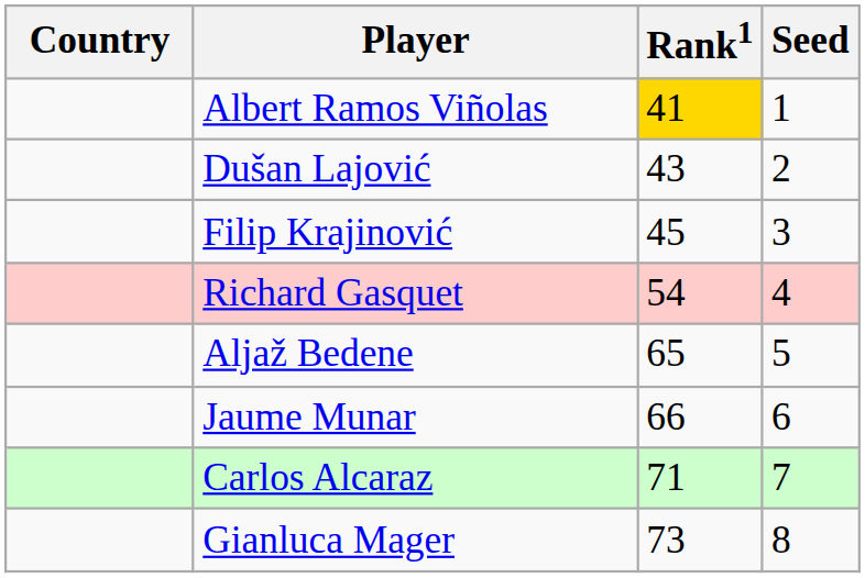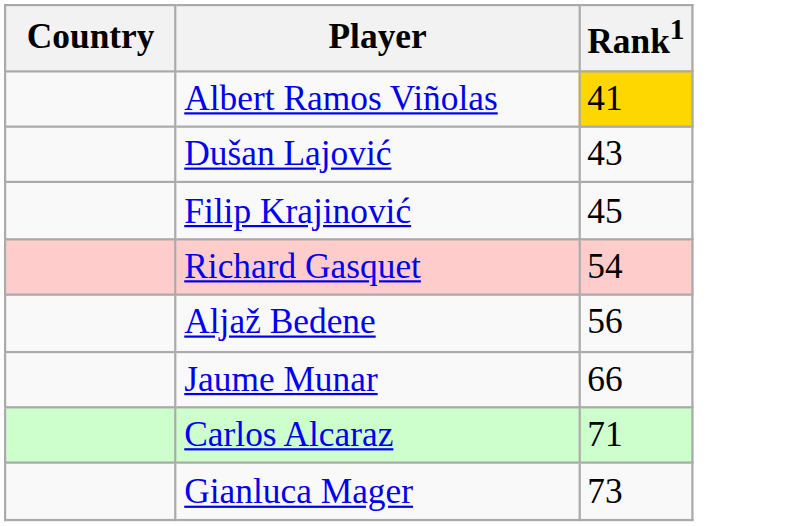- column: Seed | 1 | 2 | 3 | 4 | 5 | 6 | 7 | 8
Aljaž Bedene | Rank1: 65 -> 56
